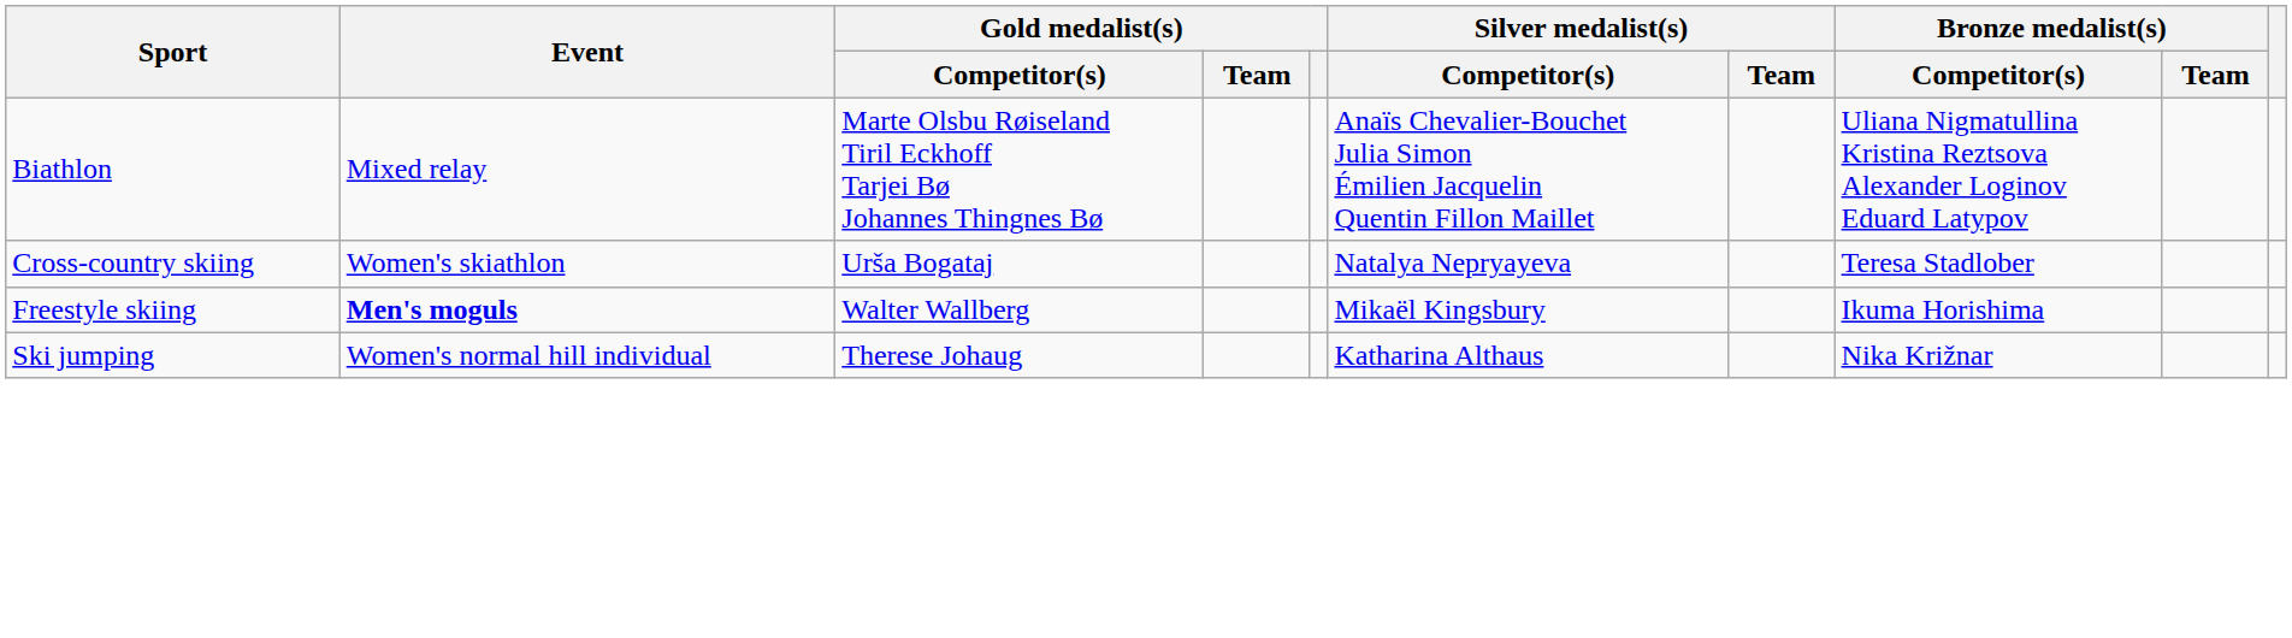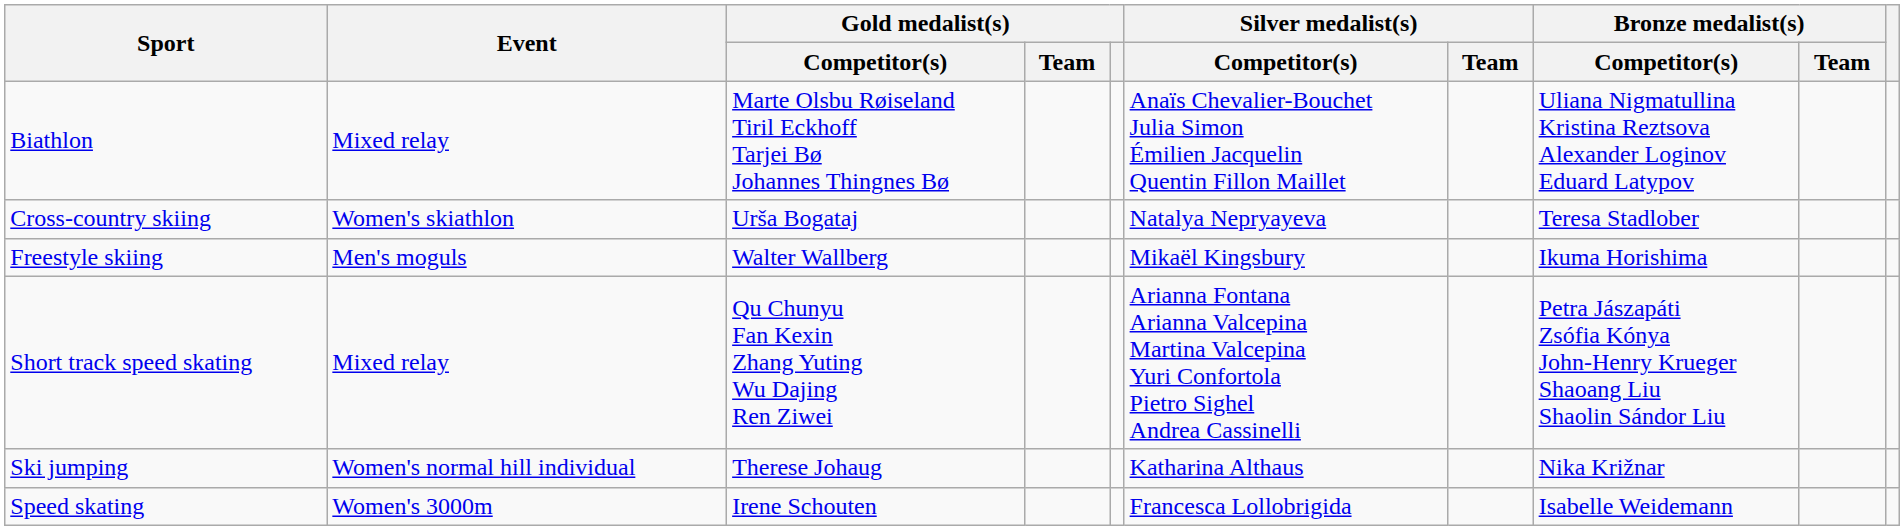Freestyle skiing | Event: bold -> normal
+ row: Short track speed skating | Mixed relay | Qu Chunyu Fan Kexin Zhang Yuting Wu Dajing Ren Ziwei | Arianna Fontana Arianna Valcepina Martina Valcepina Yuri Confortola Pietro Sighel Andrea Cassinelli | Petra Jászapáti Zsófia Kónya John-Henry Krueger Shaoang Liu Shaolin Sándor Liu
+ row: Speed skating | Women's 3000m | Irene Schouten | Francesca Lollobrigida | Isabelle Weidemann
